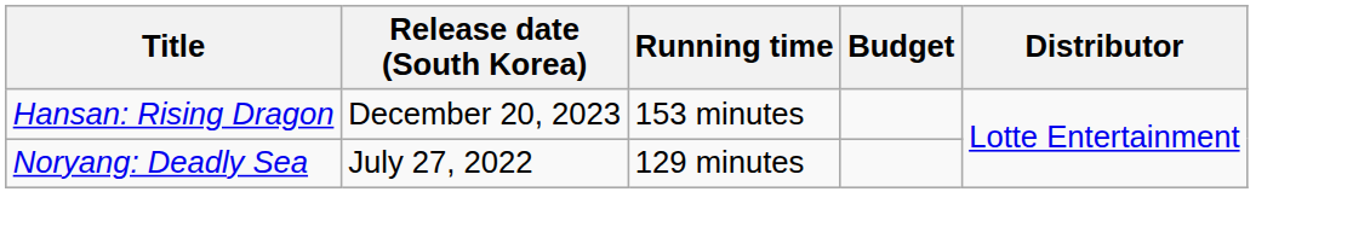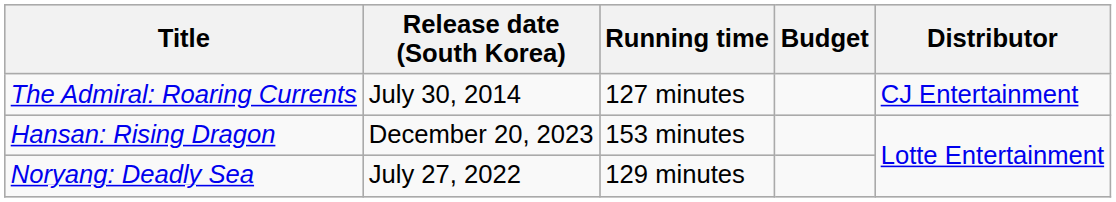+ row: The Admiral: Roaring Currents | July 30, 2014 | 127 minutes | CJ Entertainment
